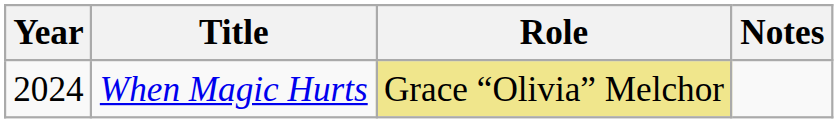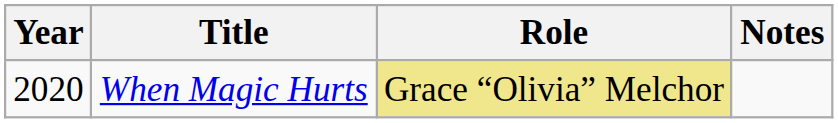When Magic Hurts | Year: 2024 -> 2020
